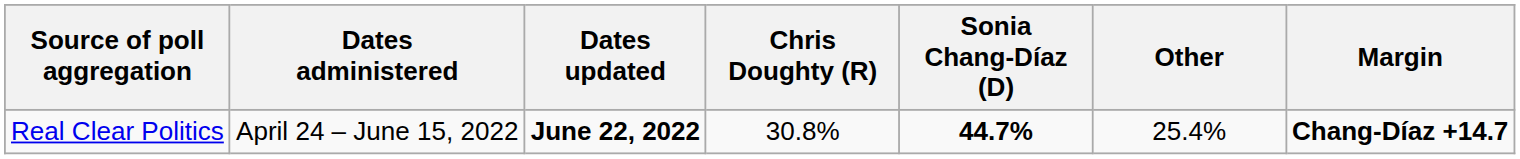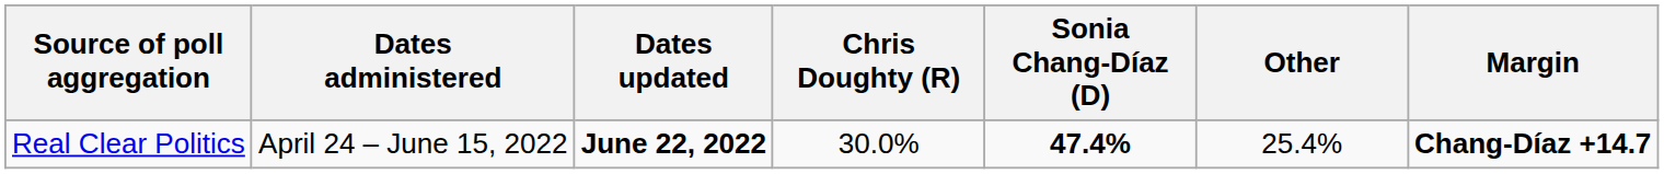Real Clear Politics | Chris Doughty (R): 30.8% -> 30.0%
Real Clear Politics | Sonia Chang-Díaz (D): 44.7% -> 47.4%
